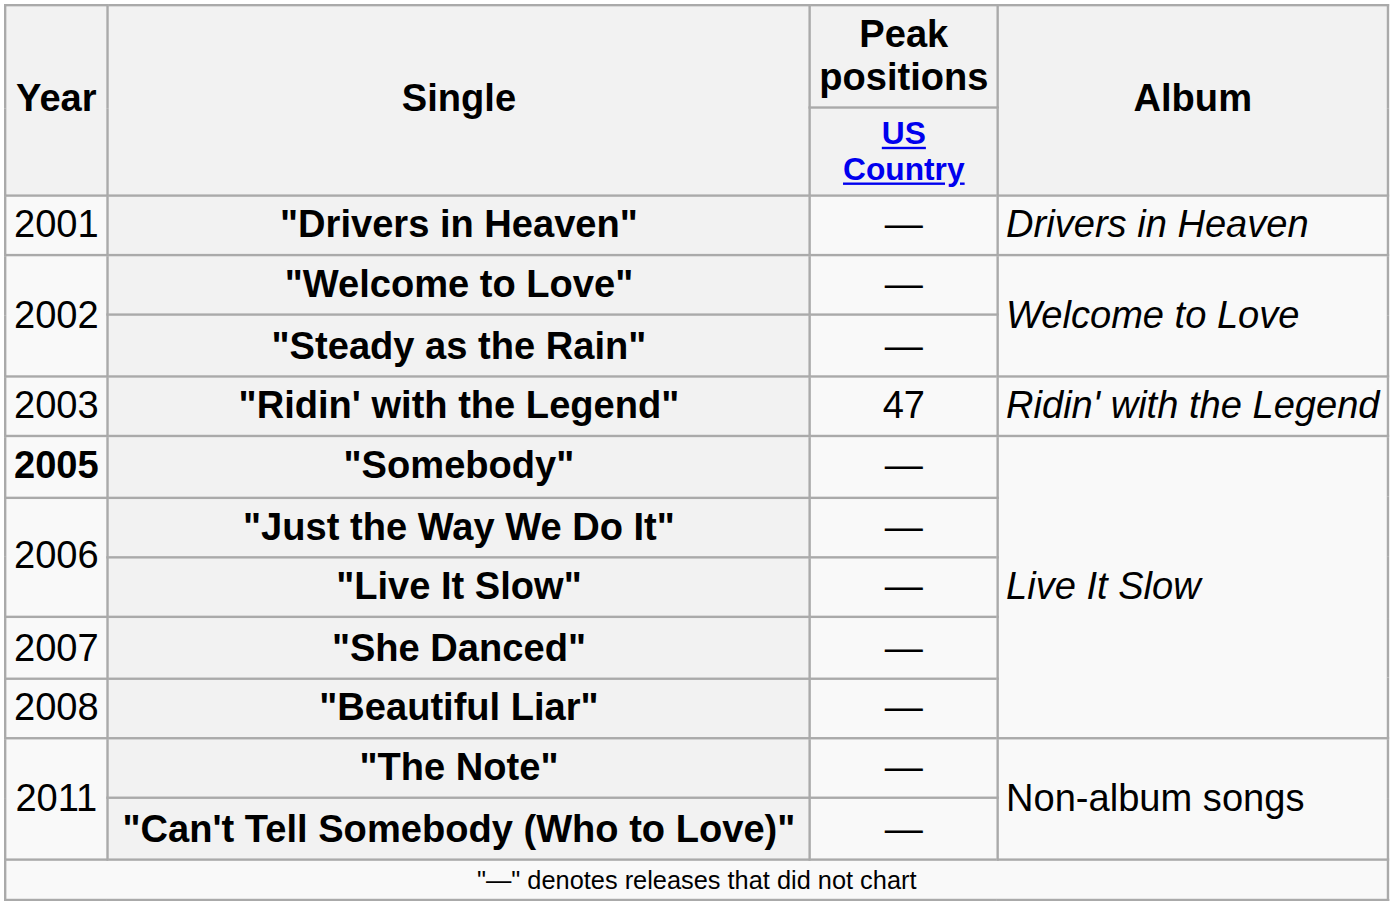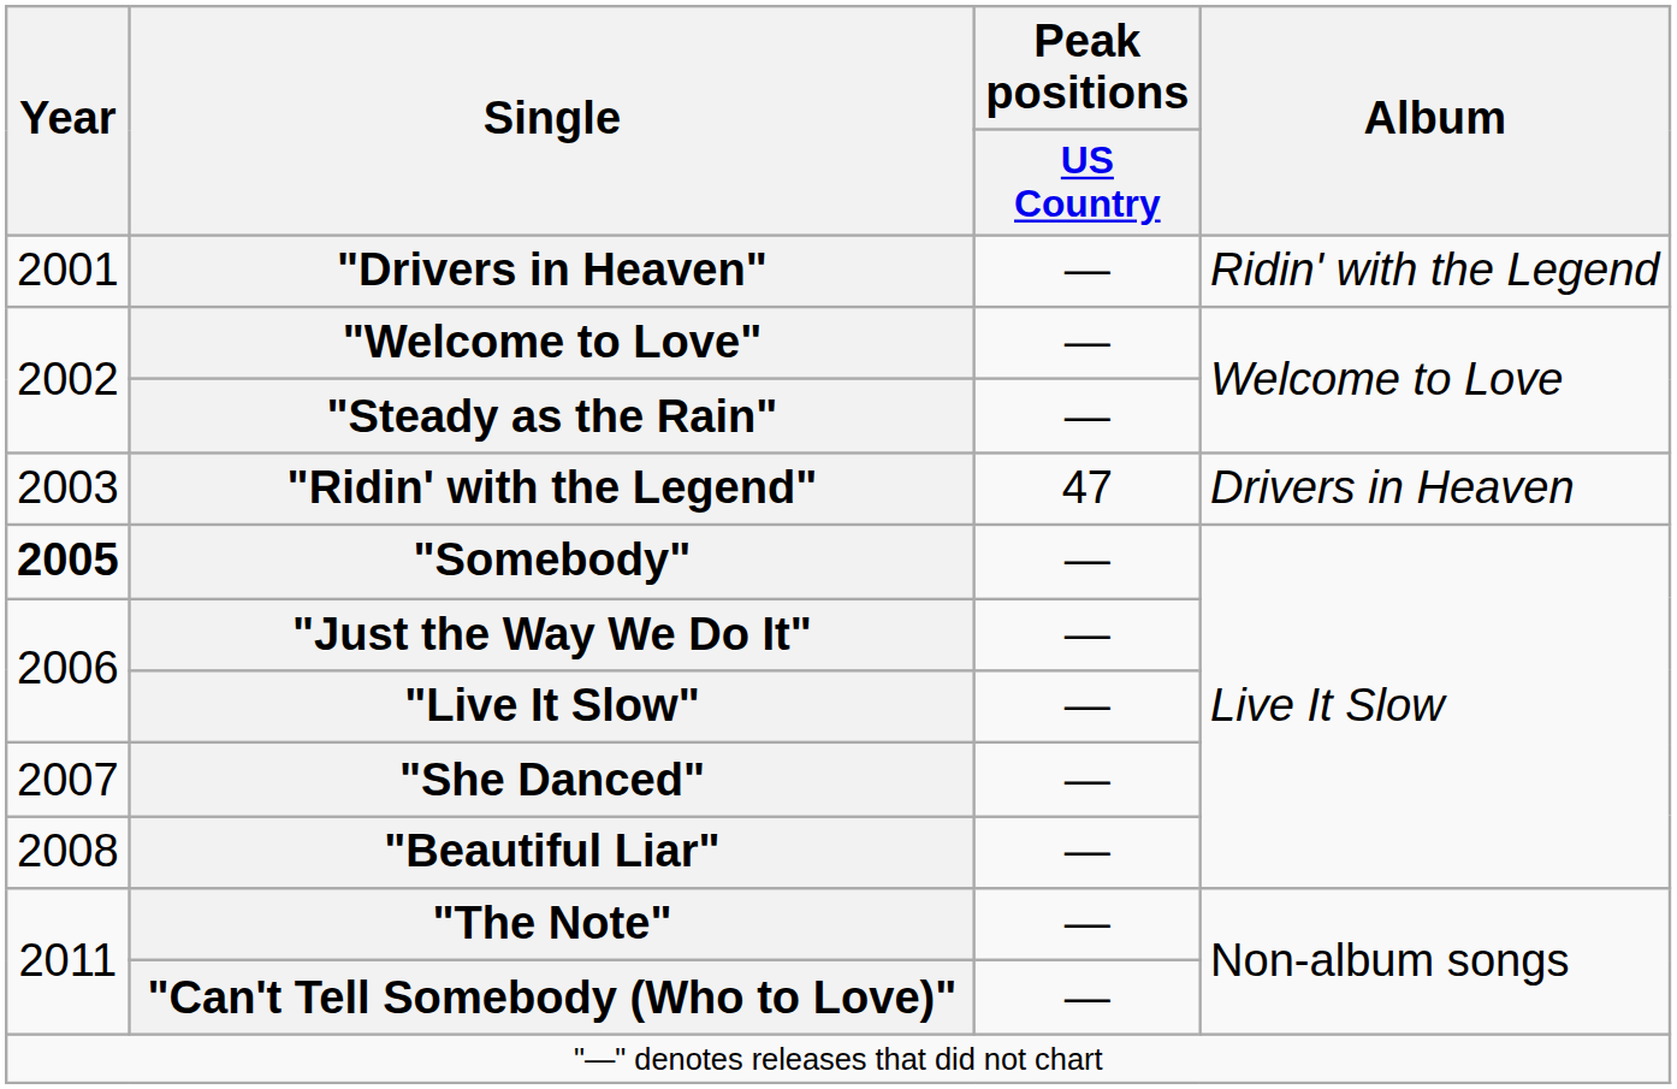"Drivers in Heaven" | Album: Drivers in Heaven -> Ridin' with the Legend
"Ridin' with the Legend" | Album: Ridin' with the Legend -> Drivers in Heaven
